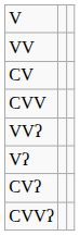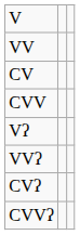rows swapped: Vʔ <-> VVʔ
